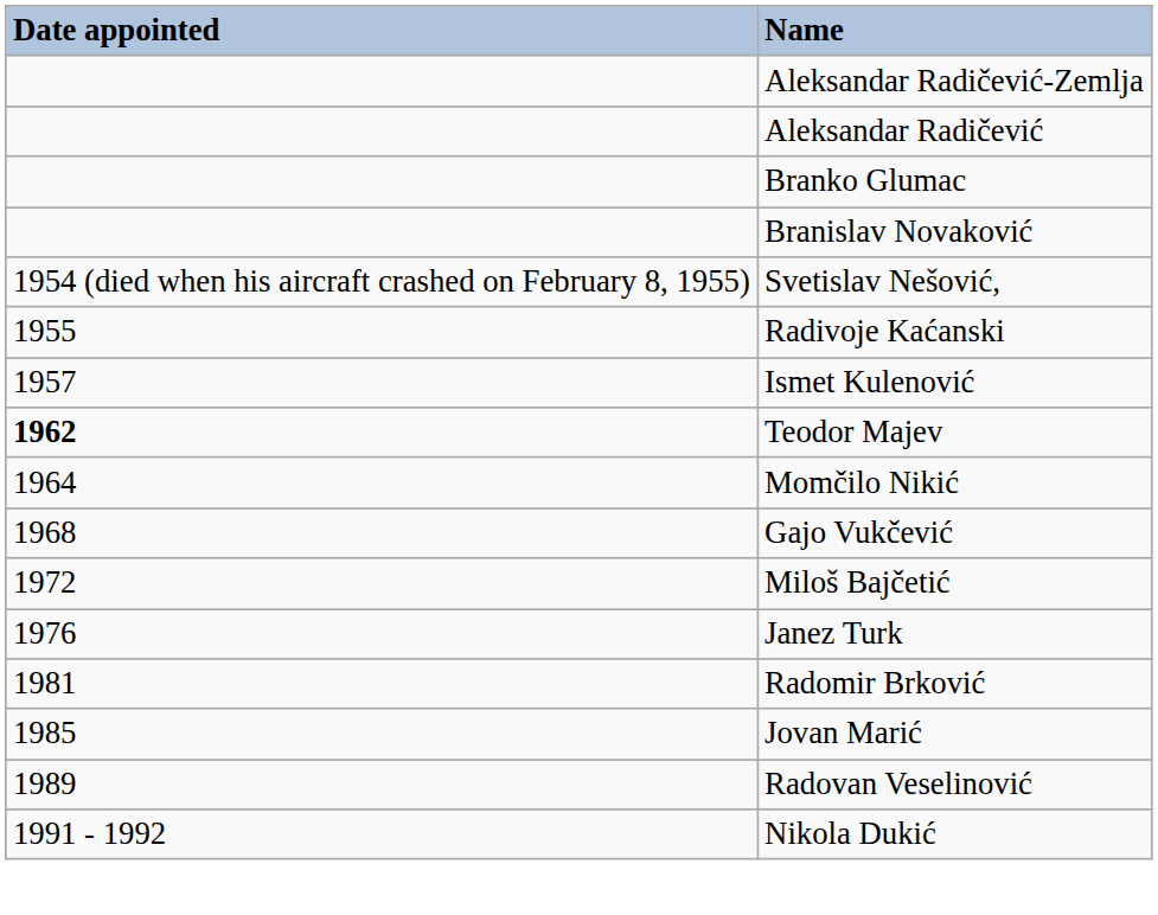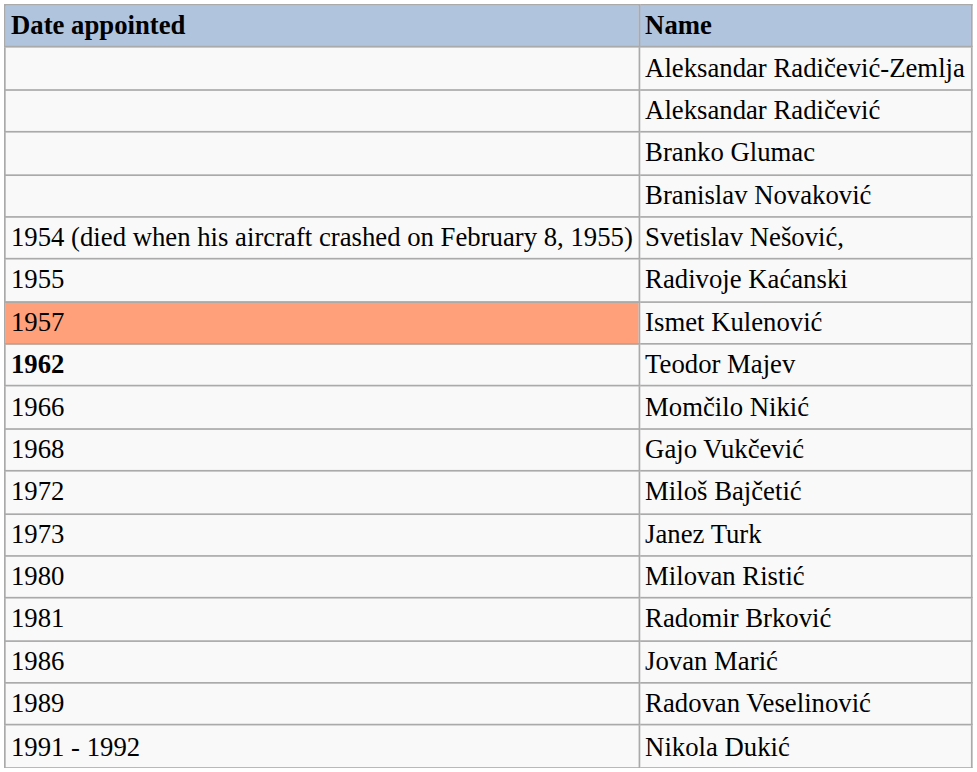Ismet Kulenović | Date appointed: no background -> lightsalmon background
Momčilo Nikić | Date appointed: 1964 -> 1966
Janez Turk | Date appointed: 1976 -> 1973
+ row: 1980 | Milovan Ristić
Jovan Marić | Date appointed: 1985 -> 1986
